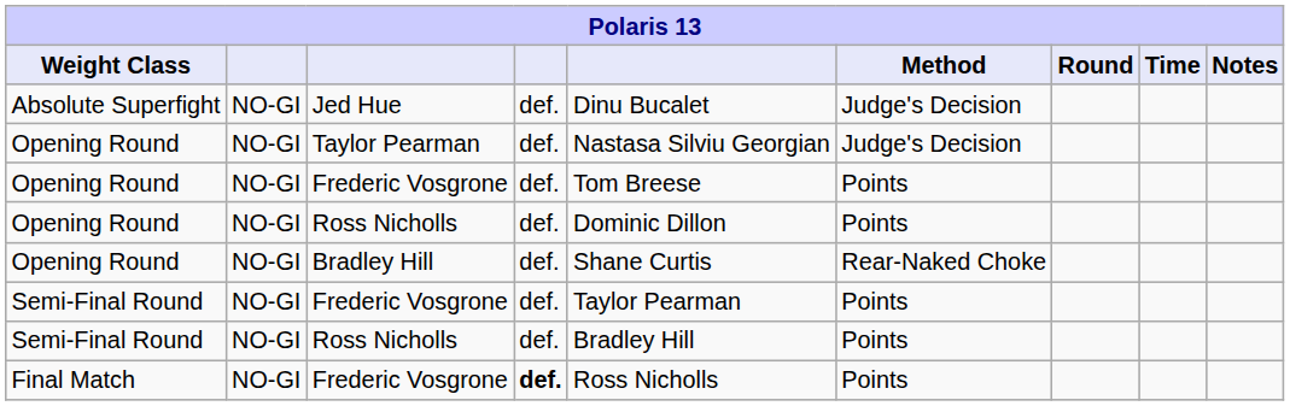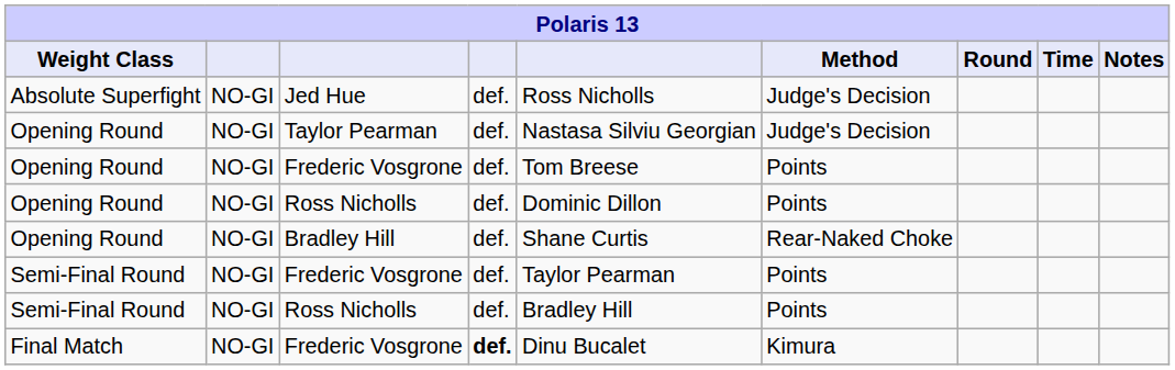Jed Hue | column 5: Dinu Bucalet -> Ross Nicholls
Final Match / Frederic Vosgrone | column 5: Ross Nicholls -> Dinu Bucalet
Final Match / Frederic Vosgrone | Method: Points -> Kimura
